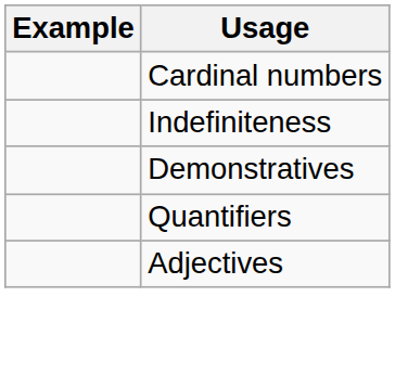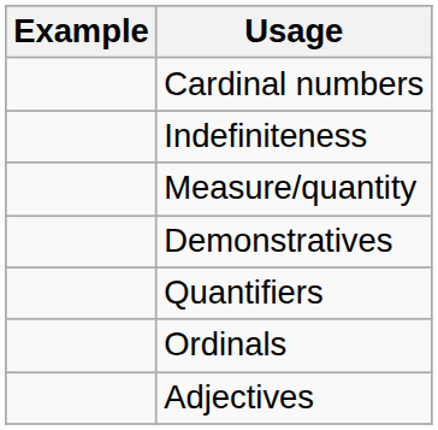+ row: Measure/quantity
+ row: Ordinals
